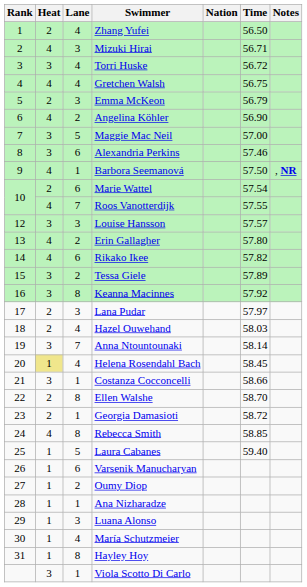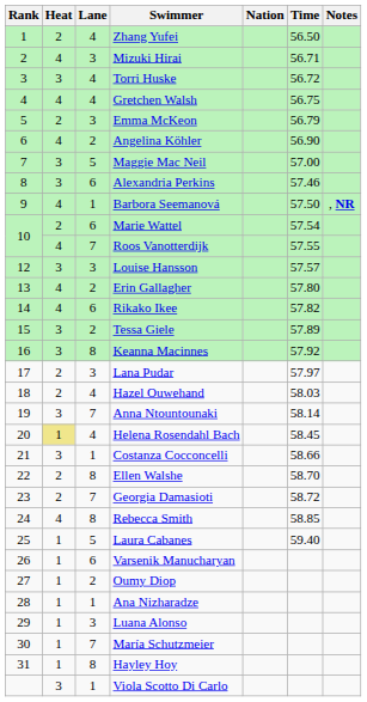Georgia Damasioti | Lane: 1 -> 7
María Schutzmeier | Lane: 4 -> 7
